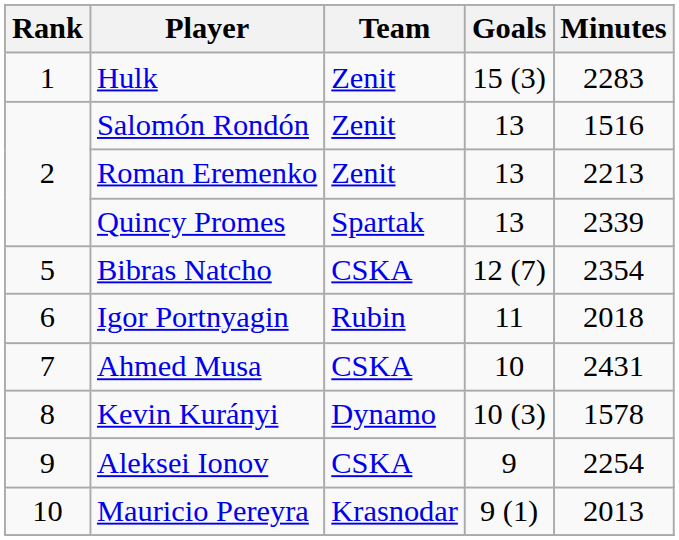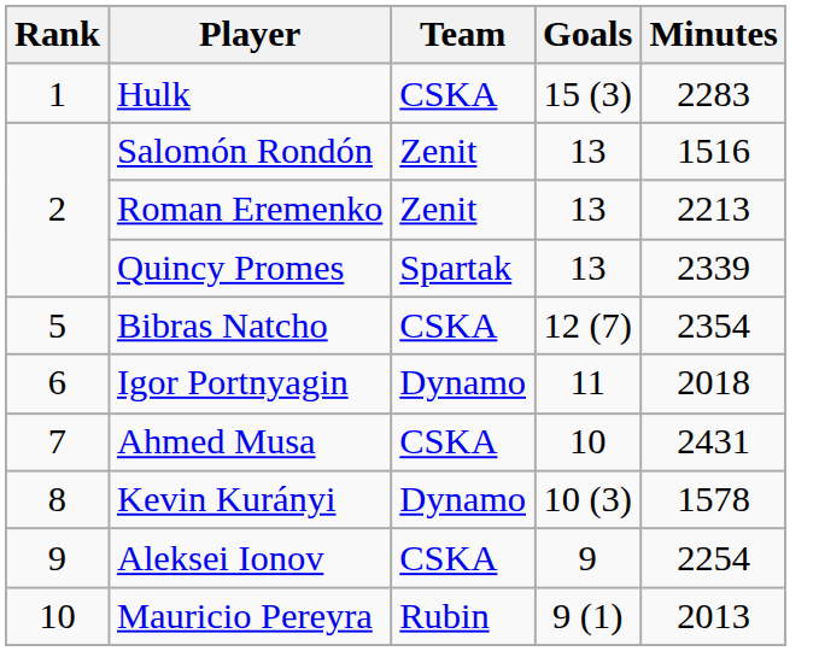Hulk | Team: Zenit -> CSKA
Igor Portnyagin | Team: Rubin -> Dynamo
Mauricio Pereyra | Team: Krasnodar -> Rubin
